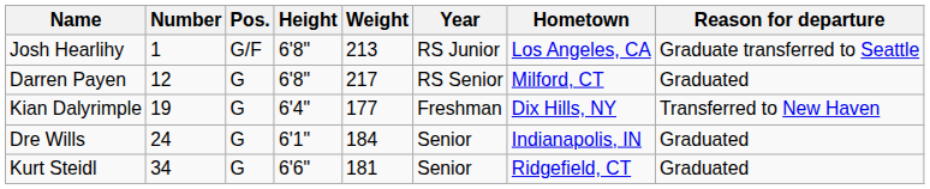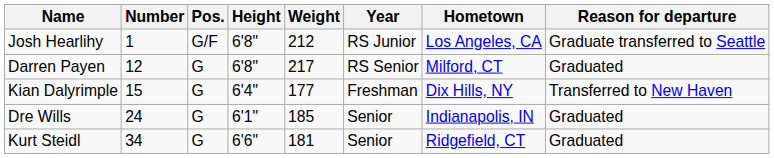Josh Hearlihy | Weight: 213 -> 212
Kian Dalyrimple | Number: 19 -> 15
Dre Wills | Weight: 184 -> 185
